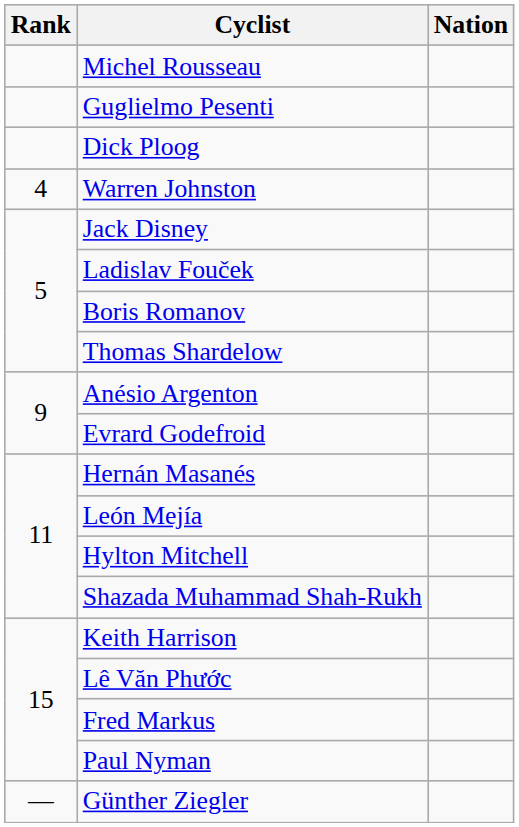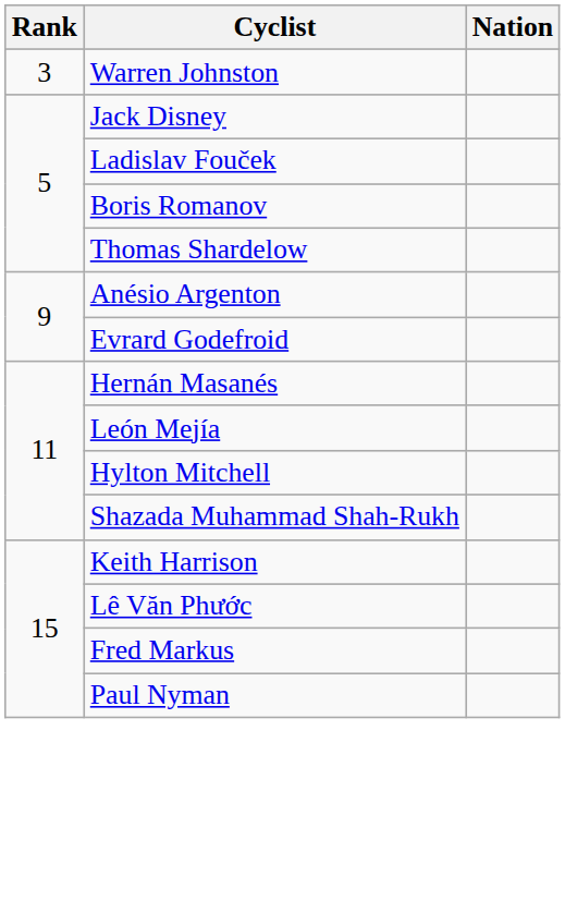- row: Michel Rousseau
- row: Guglielmo Pesenti
- row: Dick Ploog
Warren Johnston | Rank: 4 -> 3
- row: — | Günther Ziegler
